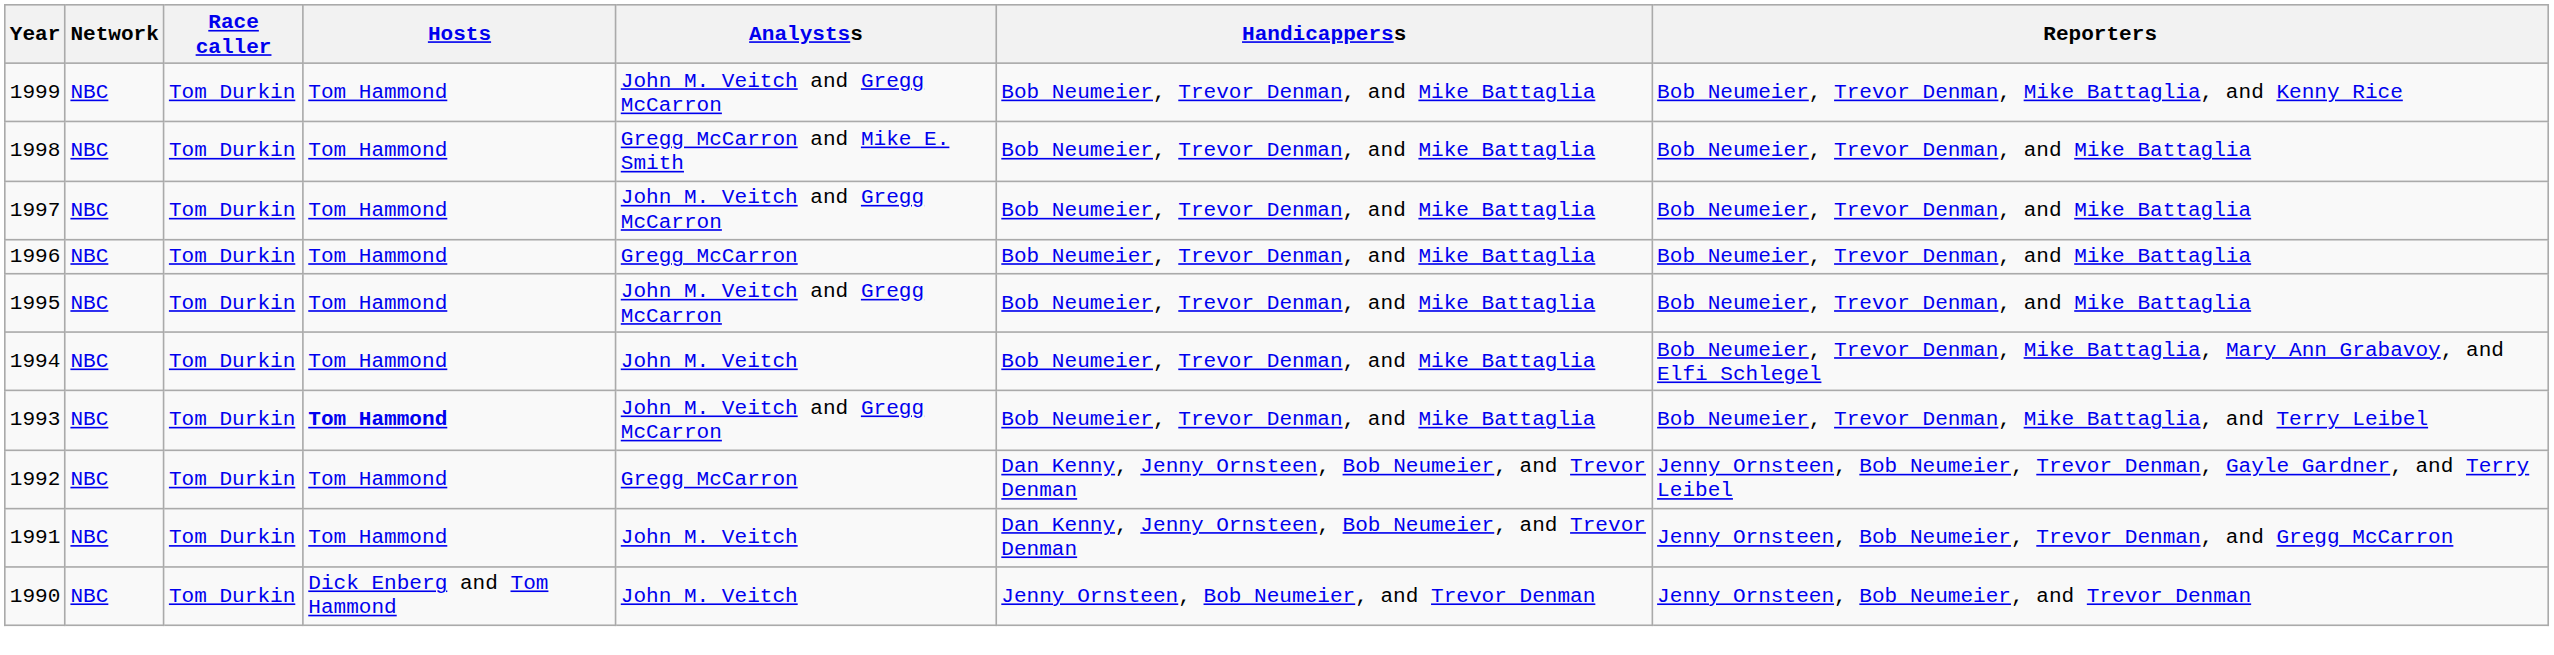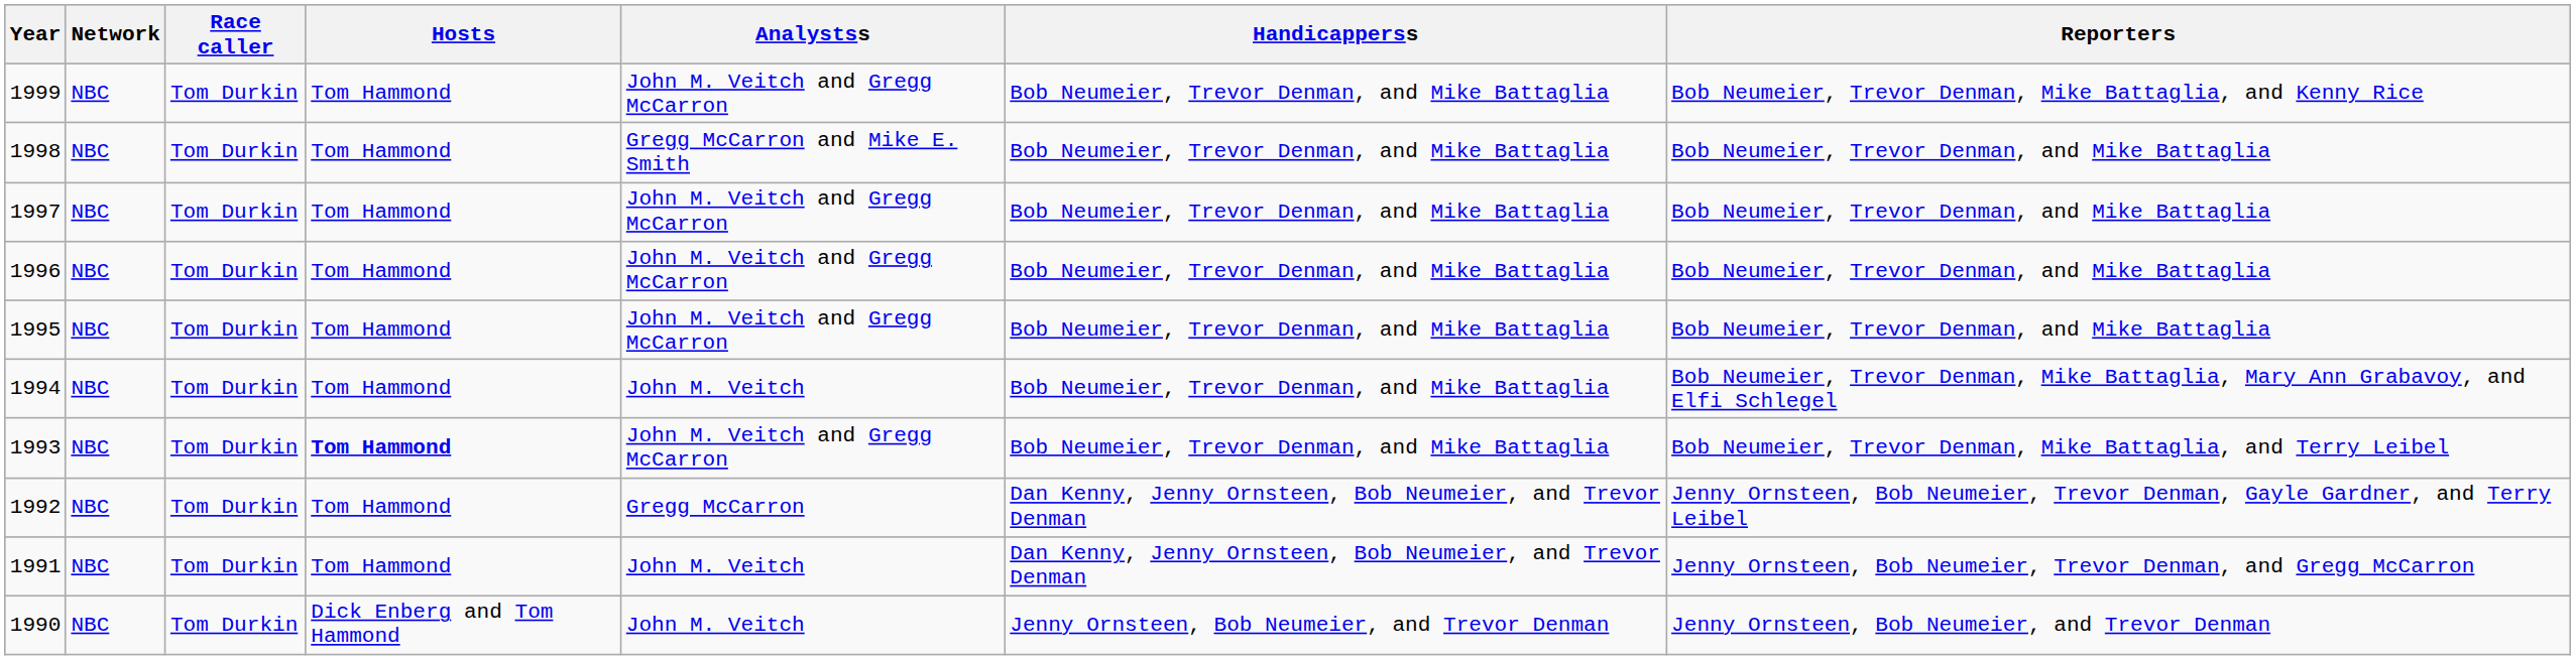1996 | Analystss: Gregg McCarron -> John M. Veitch and Gregg McCarron
